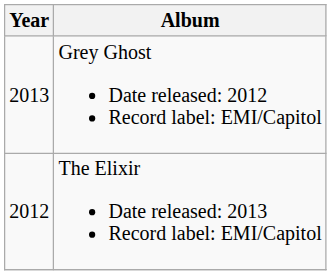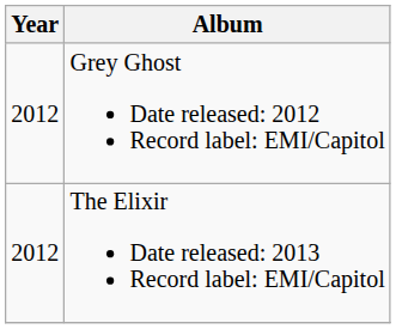Grey Ghost Date released: 2012 Record label: EMI/Capitol | Year: 2013 -> 2012
